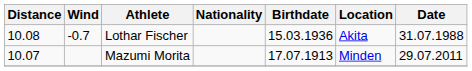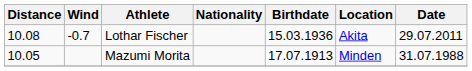Lothar Fischer | Date: 31.07.1988 -> 29.07.2011
Mazumi Morita | Distance: 10.07 -> 10.05
Mazumi Morita | Date: 29.07.2011 -> 31.07.1988
